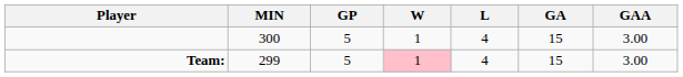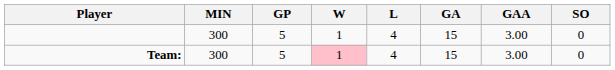+ column: SO | 0 | 0
Team: | MIN: 299 -> 300
